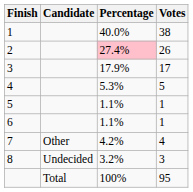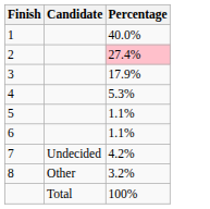- column: Votes | 38 | 26 | 17 | 5 | 1 | 1 | 4 | 3 | 95
7 | Candidate: Other -> Undecided
8 | Candidate: Undecided -> Other
